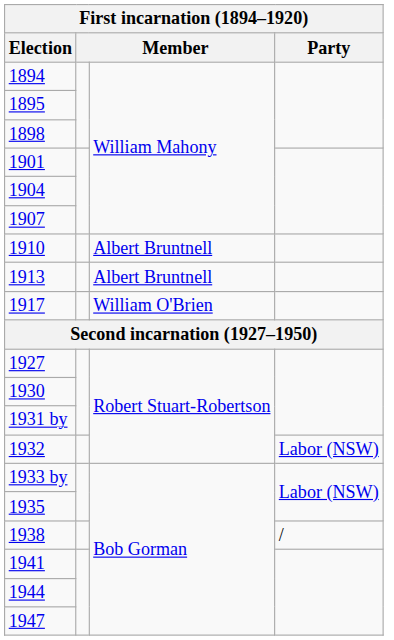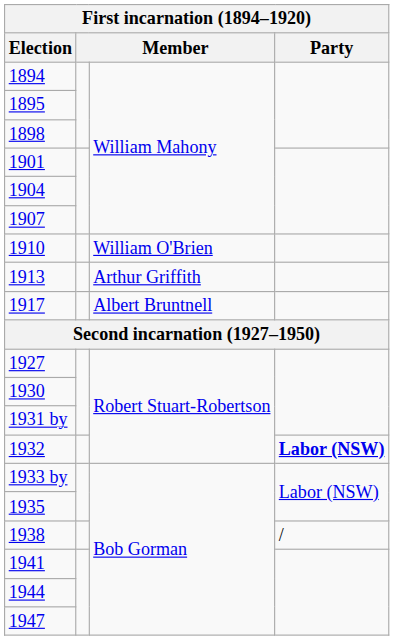1910 | column 3: Albert Bruntnell -> William O'Brien
1913 | column 3: Albert Bruntnell -> Arthur Griffith
1917 | column 3: William O'Brien -> Albert Bruntnell
1932 | Party: normal -> bold
